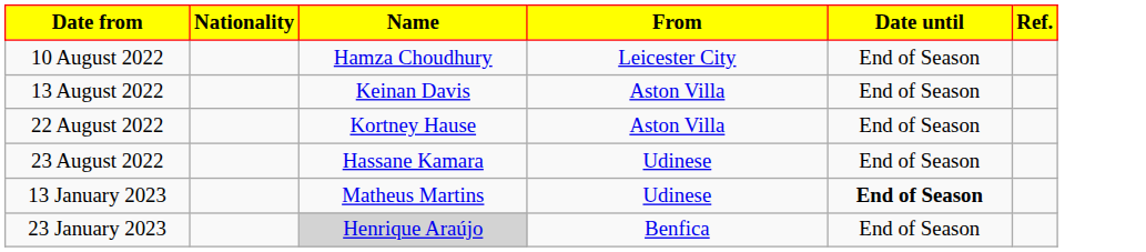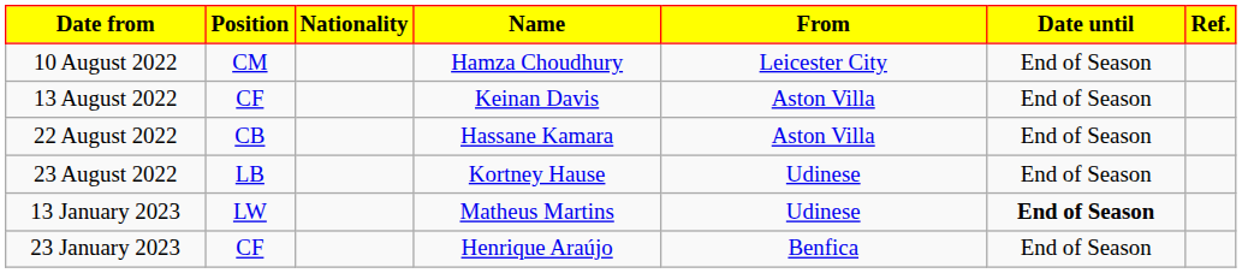+ column: Position | CM | CF | CB | LB | LW | CF
22 August 2022 | Name: Kortney Hause -> Hassane Kamara
23 August 2022 | Name: Hassane Kamara -> Kortney Hause
23 January 2023 | Name: lightgrey background -> no background
